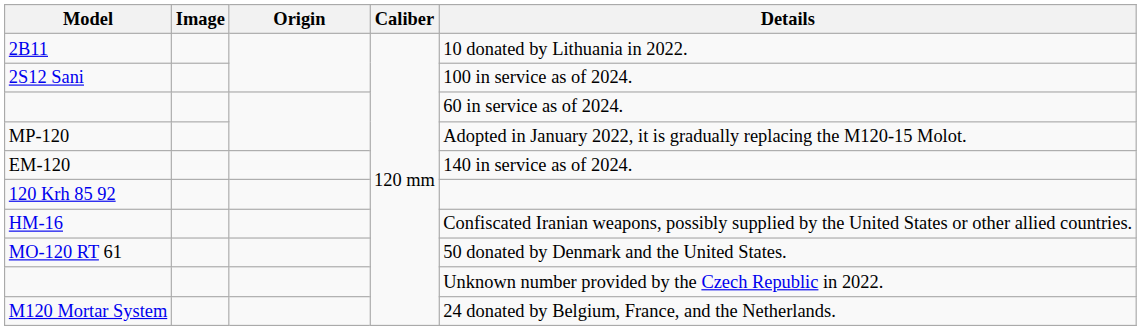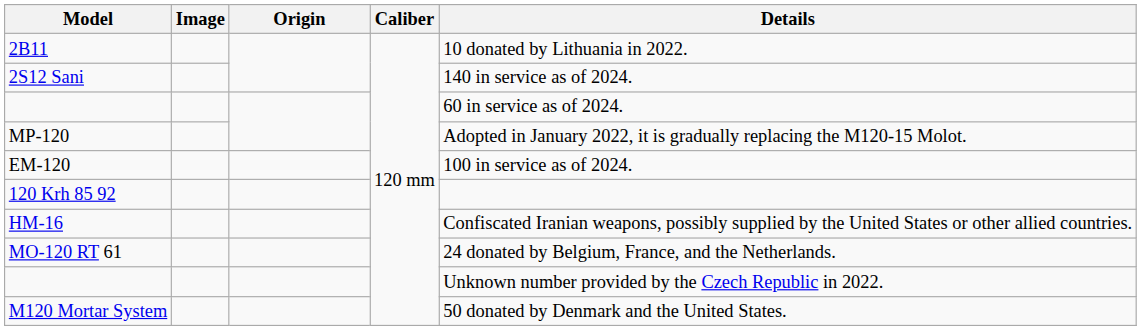2S12 Sani | Details: 100 in service as of 2024. -> 140 in service as of 2024.
EM-120 | Details: 140 in service as of 2024. -> 100 in service as of 2024.
MO-120 RT 61 | Details: 50 donated by Denmark and the United States. -> 24 donated by Belgium, France, and the Netherlands.
M120 Mortar System | Details: 24 donated by Belgium, France, and the Netherlands. -> 50 donated by Denmark and the United States.
